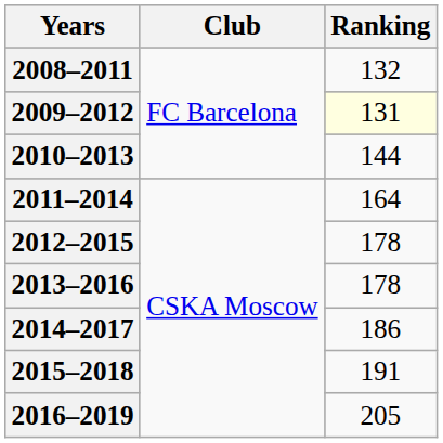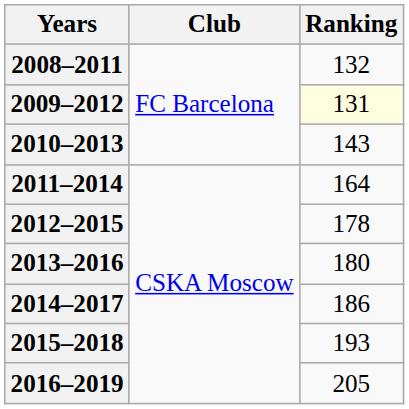2010–2013 | Ranking: 144 -> 143
2013–2016 | Ranking: 178 -> 180
2015–2018 | Ranking: 191 -> 193
